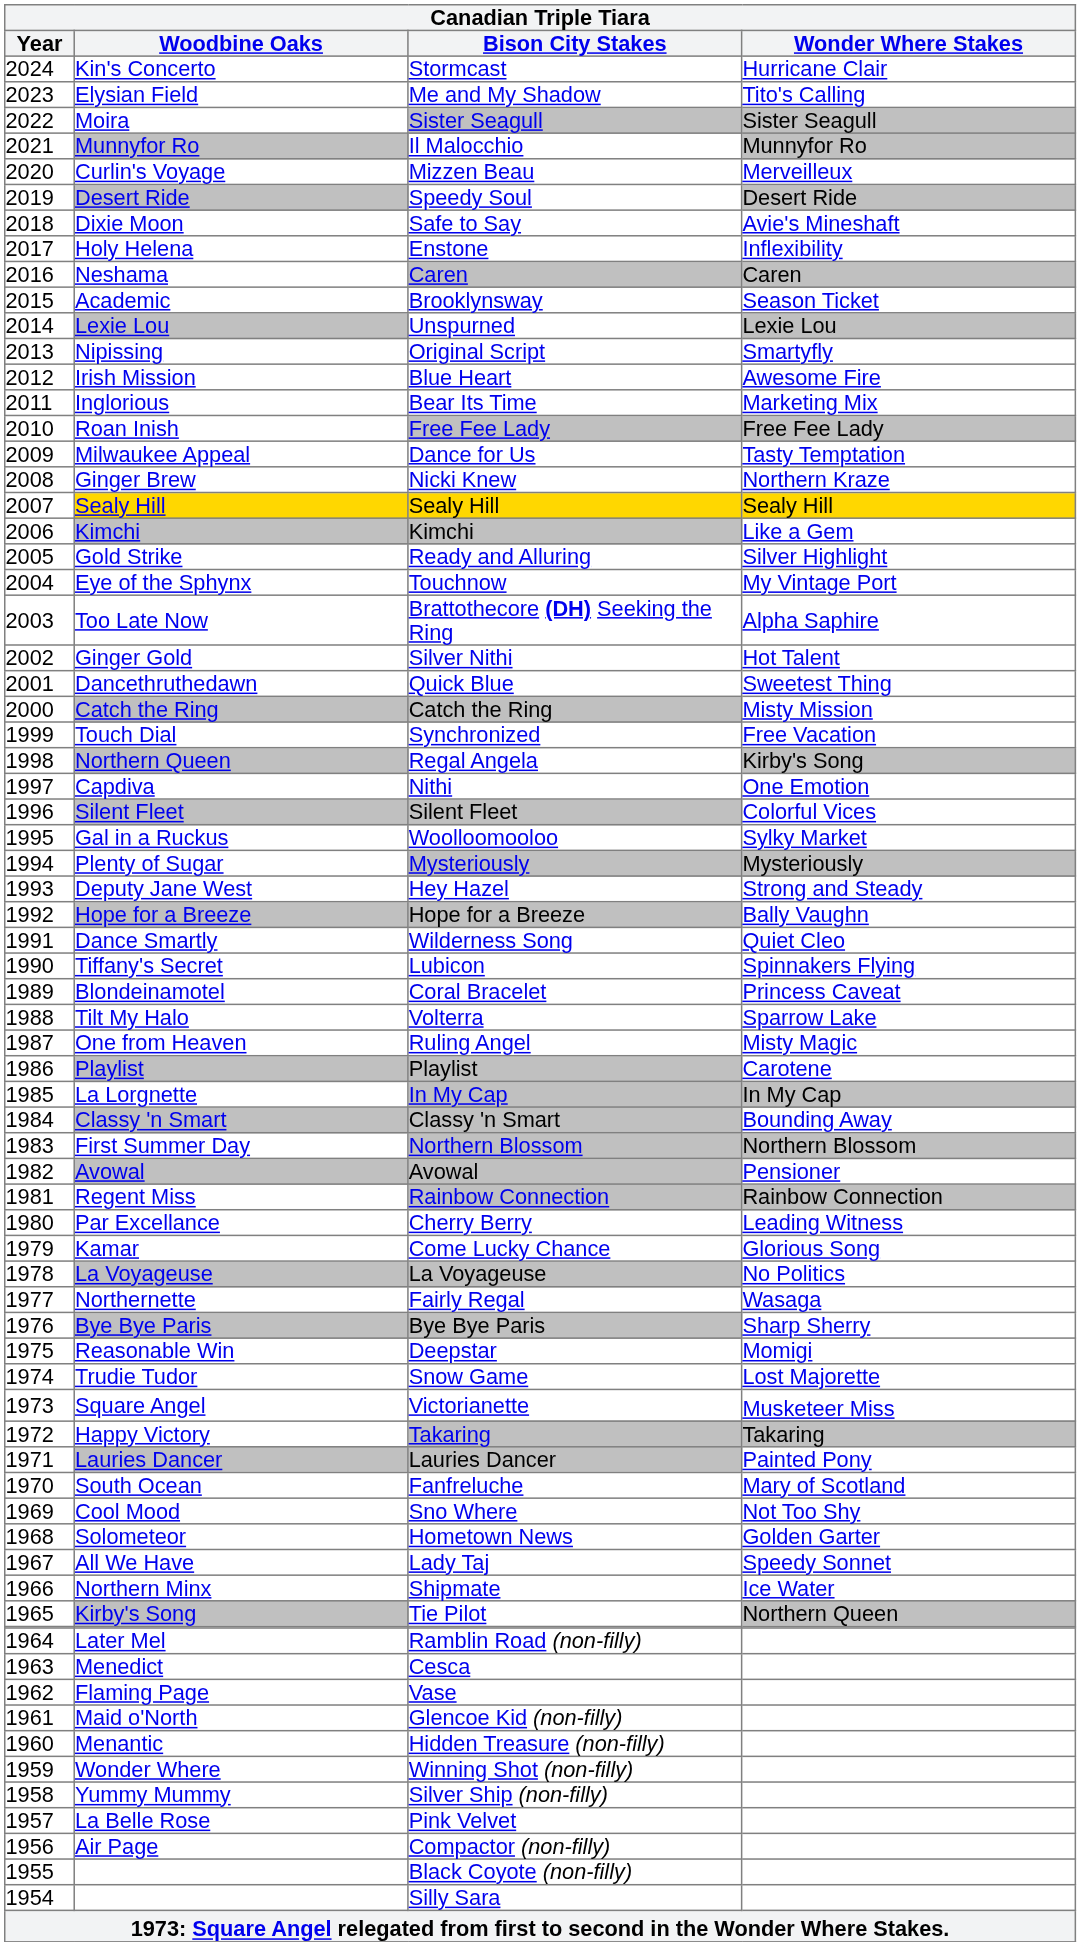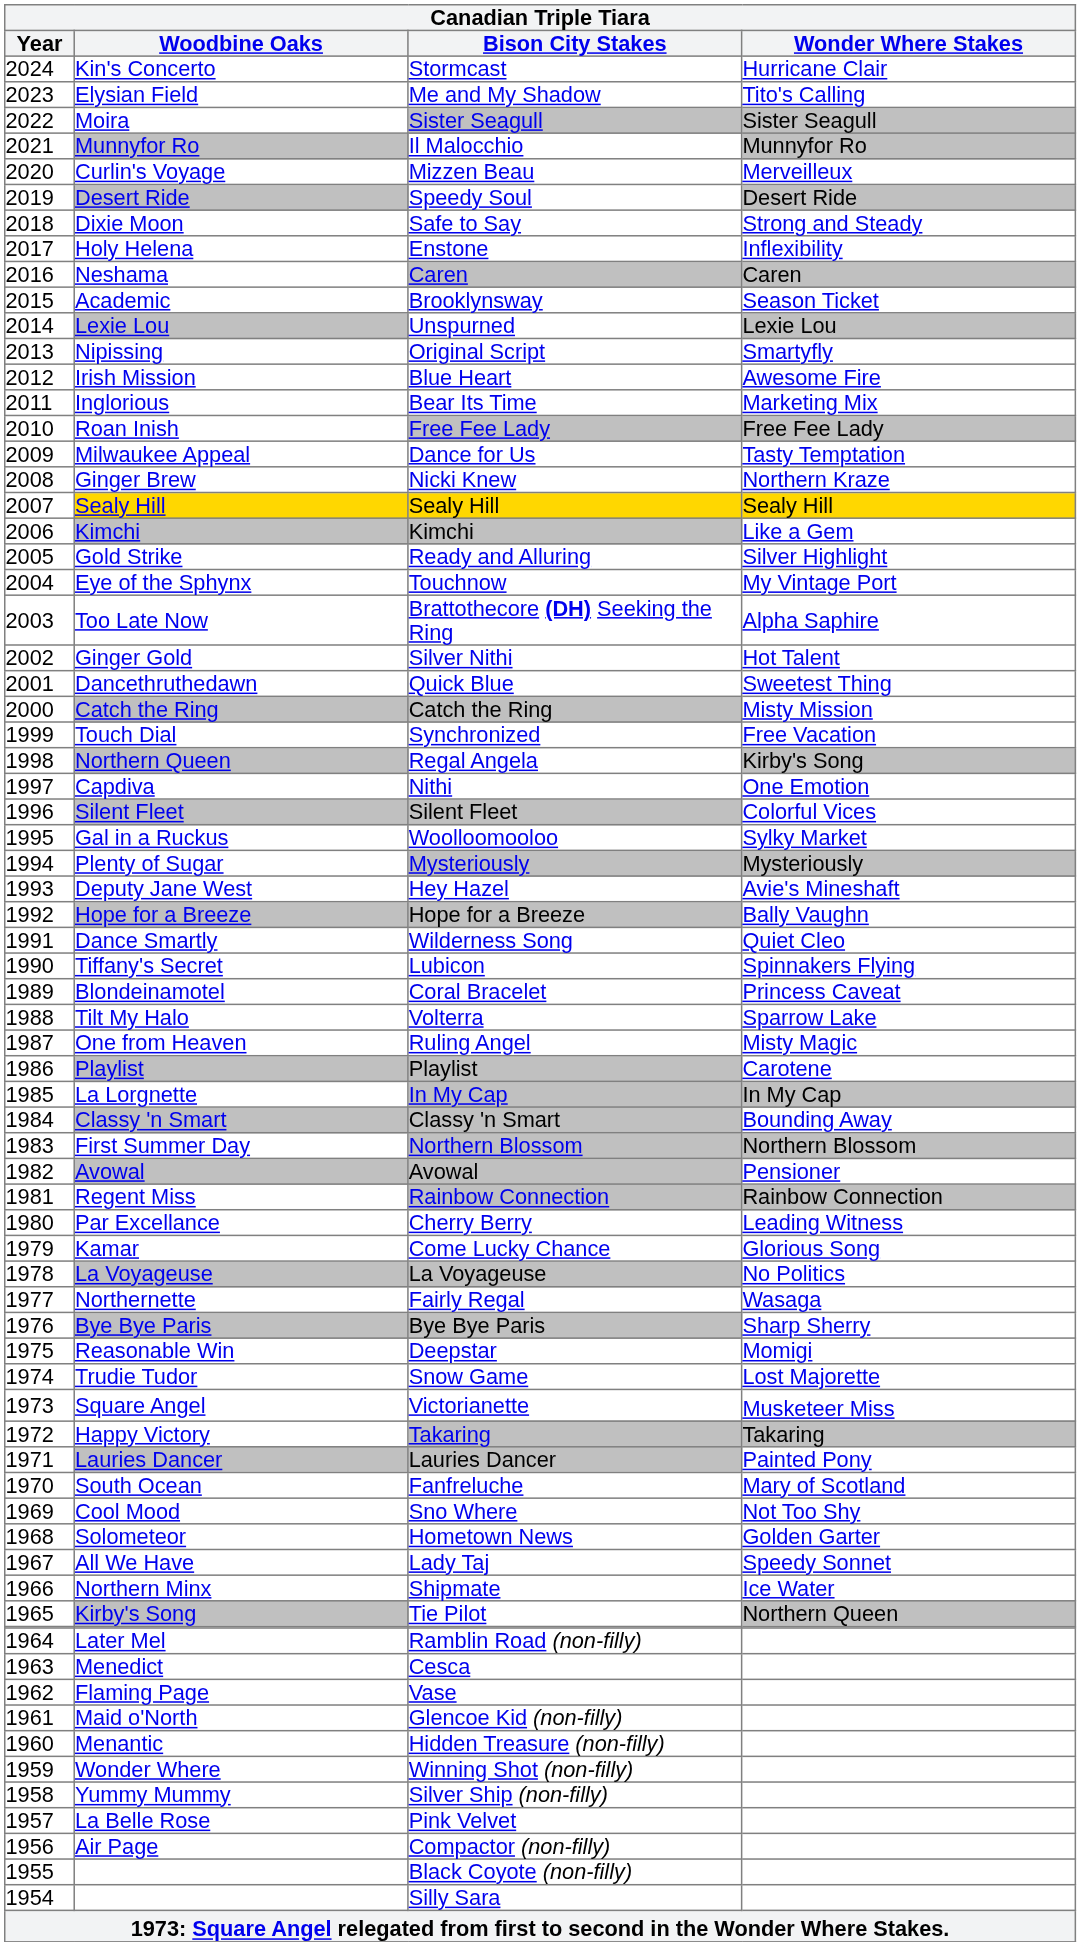Safe to Say | Wonder Where Stakes: Avie's Mineshaft -> Strong and Steady
Hey Hazel | Wonder Where Stakes: Strong and Steady -> Avie's Mineshaft
